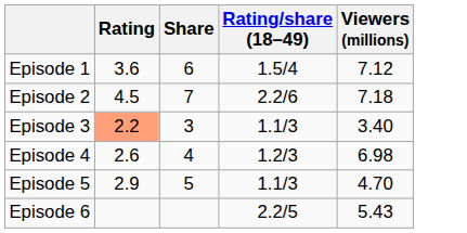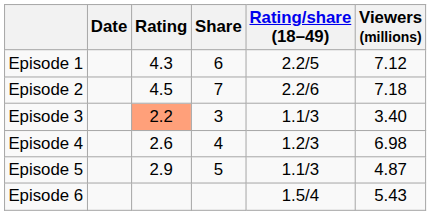+ column: Date
Episode 1 | Rating: 3.6 -> 4.3
Episode 1 | Rating/share (18–49): 1.5/4 -> 2.2/5
Episode 5 | Viewers (millions): 4.70 -> 4.87
Episode 6 | Rating/share (18–49): 2.2/5 -> 1.5/4
